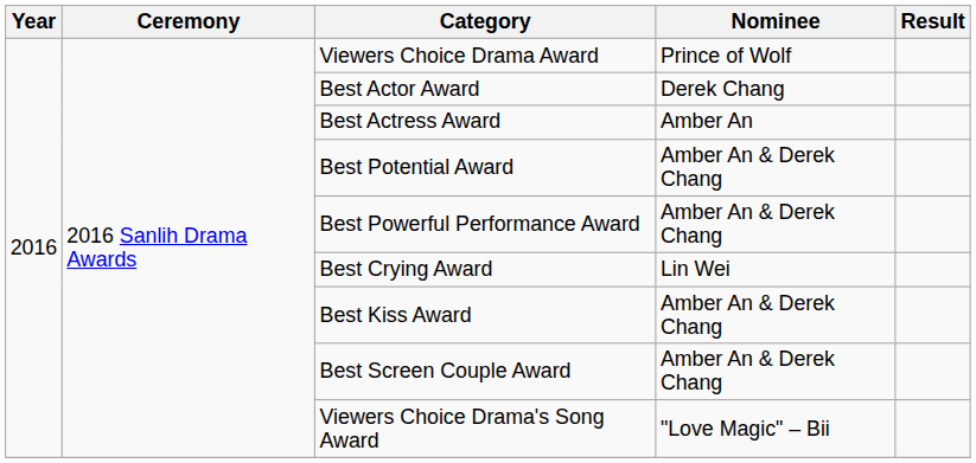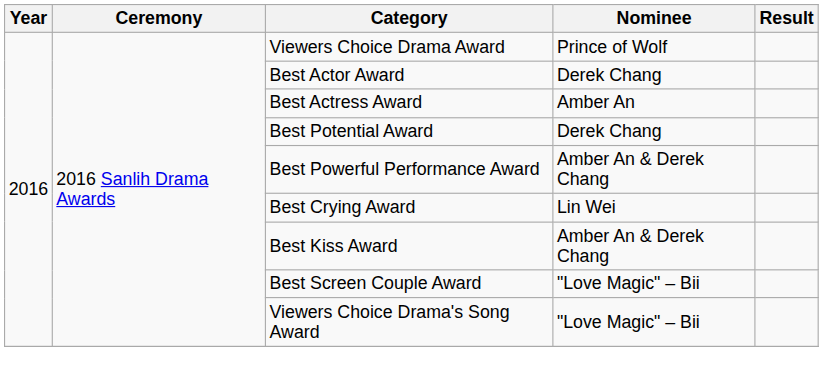Best Potential Award | Nominee: Amber An & Derek Chang -> Derek Chang
Best Screen Couple Award | Nominee: Amber An & Derek Chang -> "Love Magic" – Bii
